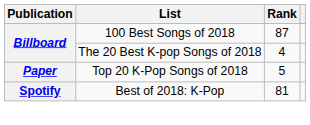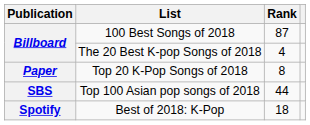Top 20 K-Pop Songs of 2018 | Rank: 5 -> 8
+ row: SBS | Top 100 Asian pop songs of 2018 | 44
Best of 2018: K-Pop | Rank: 81 -> 18
